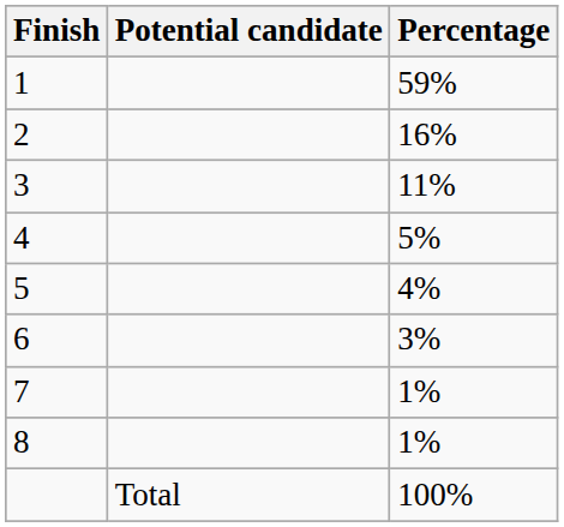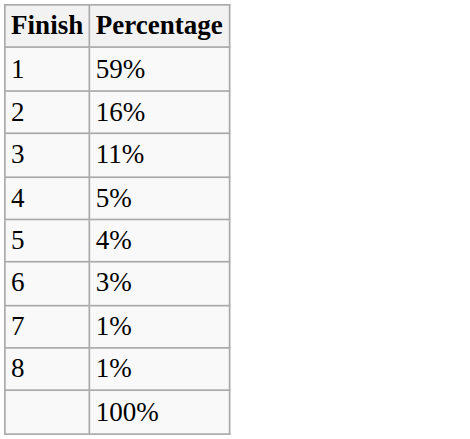- column: Potential candidate | Total
